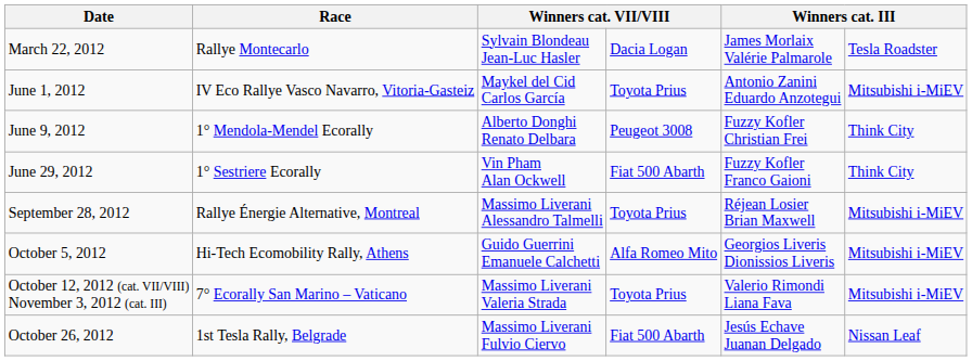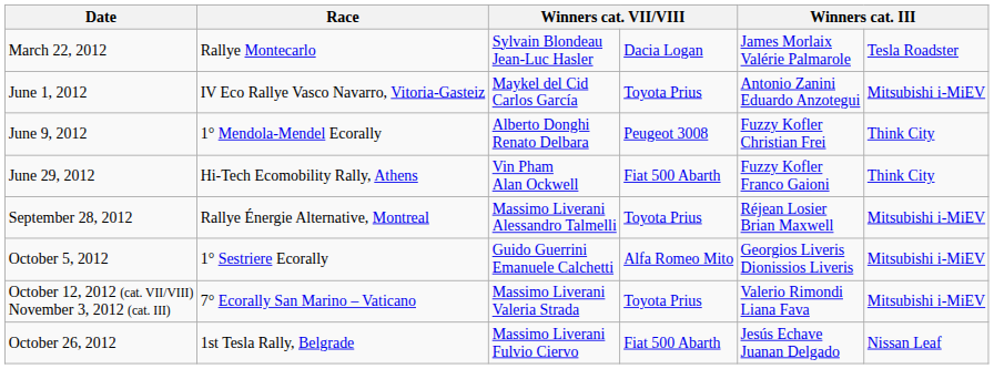June 29, 2012 | Race: 1° Sestriere Ecorally -> Hi-Tech Ecomobility Rally, Athens
October 5, 2012 | Race: Hi-Tech Ecomobility Rally, Athens -> 1° Sestriere Ecorally
